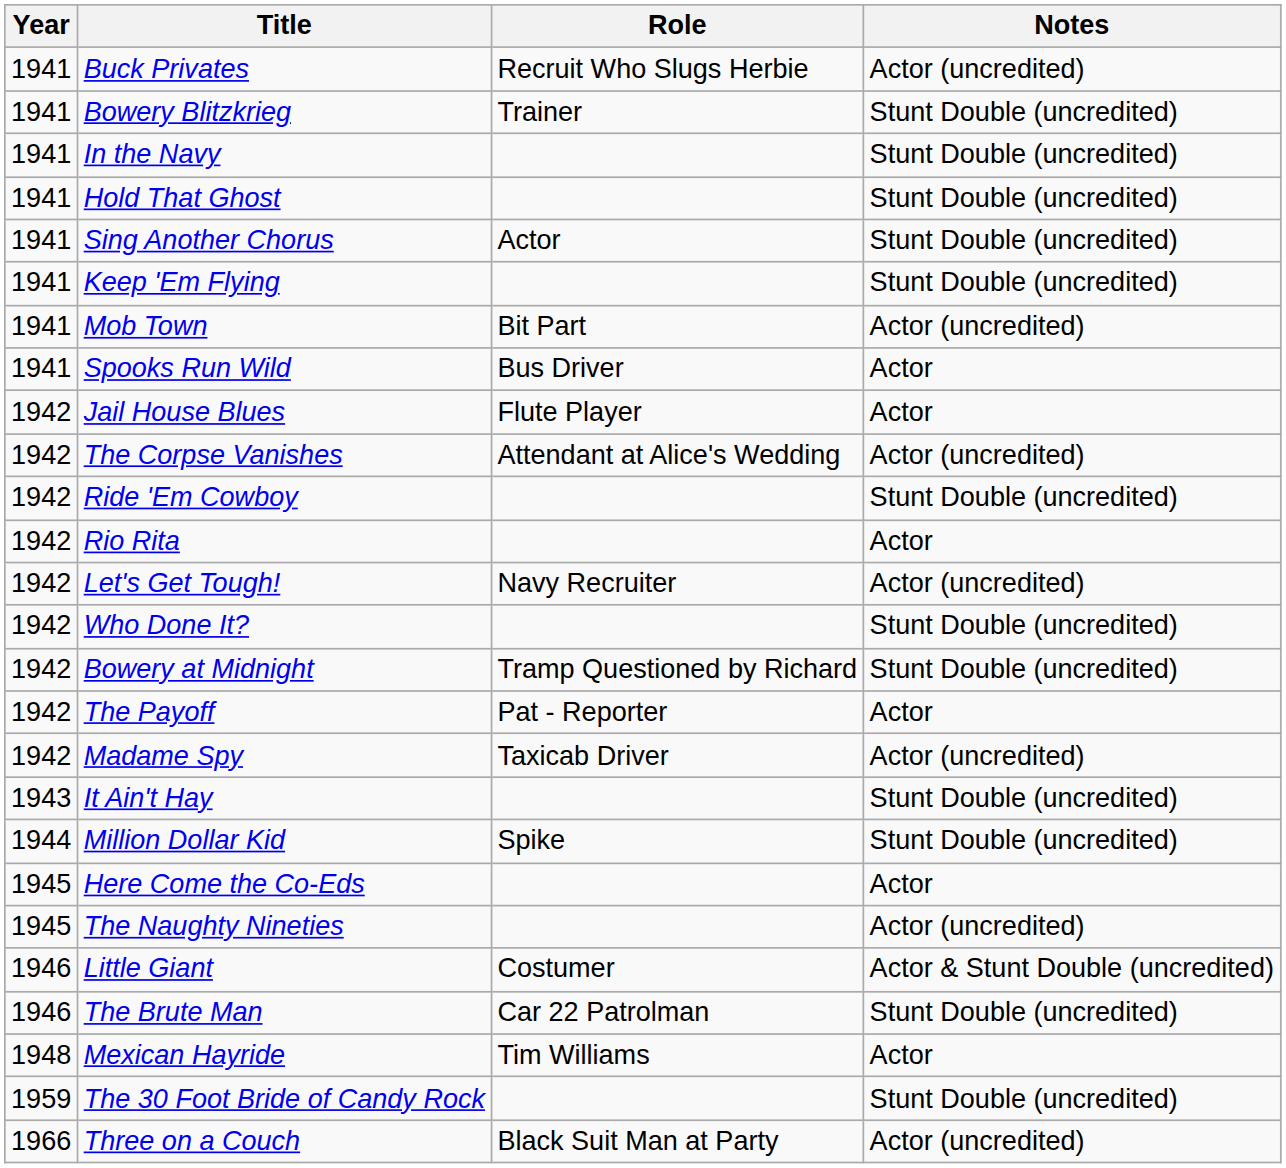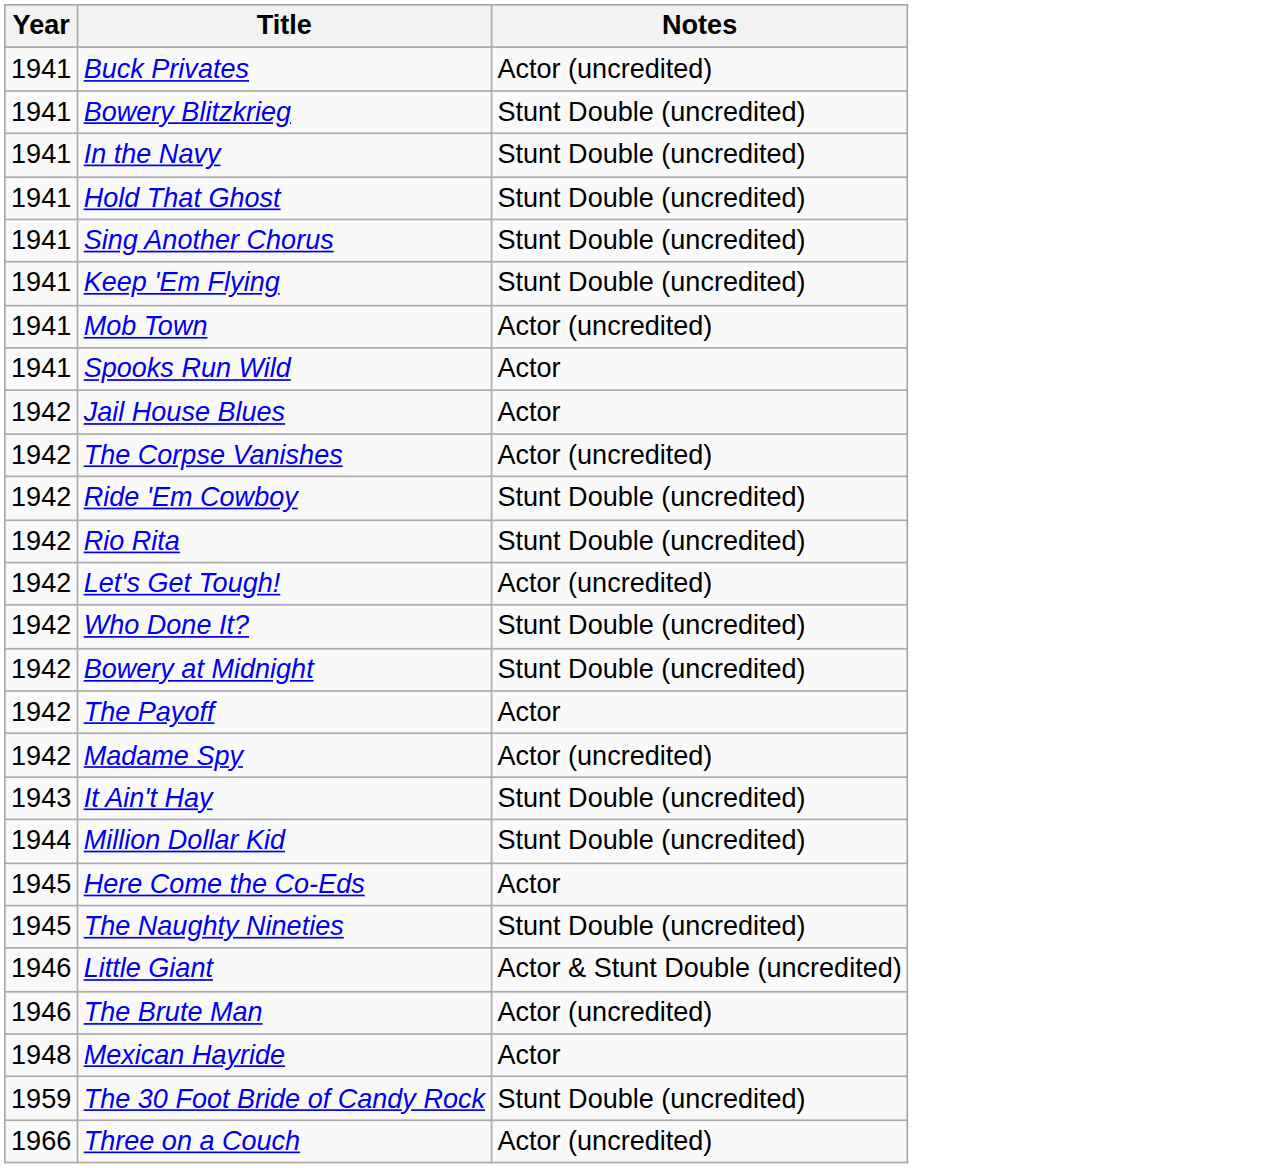- column: Role | Recruit Who Slugs Herbie | Trainer | Actor | Bit Part | Bus Driver | Flute Player | Attendant at Alice's Wedding | Navy Recruiter | Tramp Questioned by Richard | Pat - Reporter | Taxicab Driver | Spike | Costumer | Car 22 Patrolman | Tim Williams | Black Suit Man at Party
Rio Rita | Notes: Actor -> Stunt Double (uncredited)
The Naughty Nineties | Notes: Actor (uncredited) -> Stunt Double (uncredited)
The Brute Man | Notes: Stunt Double (uncredited) -> Actor (uncredited)
